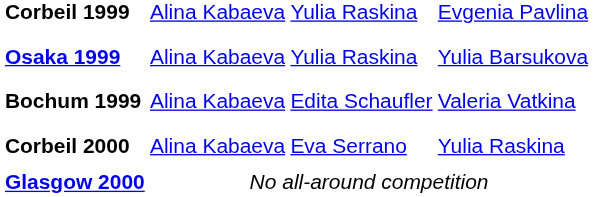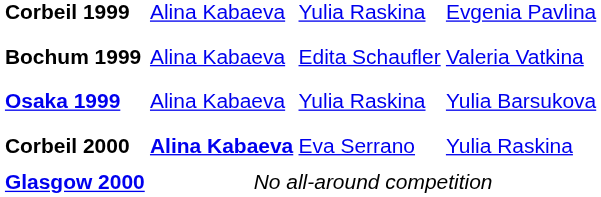rows swapped: Bochum 1999 <-> Osaka 1999
Corbeil 2000 | column 2: normal -> bold
